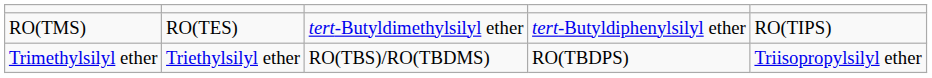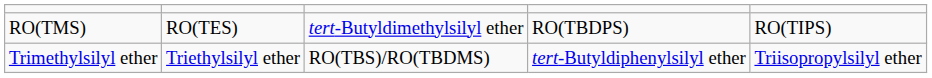RO(TMS) | column 4: tert-Butyldiphenylsilyl ether -> RO(TBDPS)
Trimethylsilyl ether | column 4: RO(TBDPS) -> tert-Butyldiphenylsilyl ether
